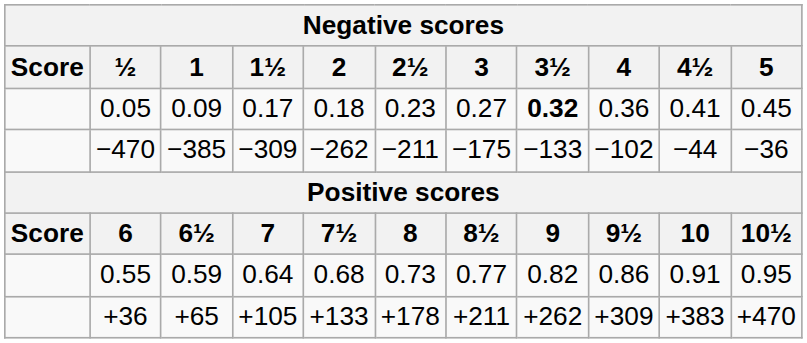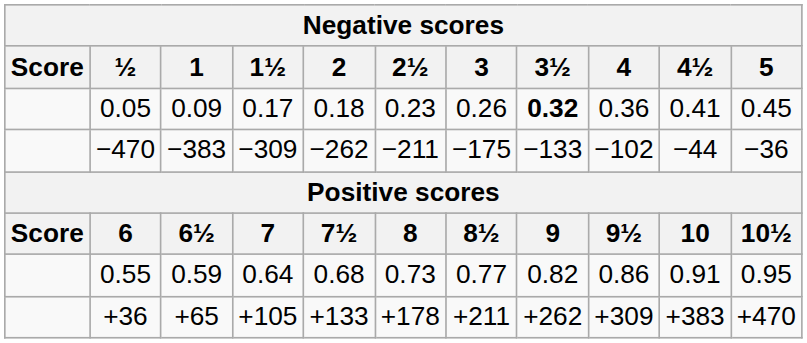0.05 | 3: 0.27 -> 0.26
−470 | 1: −385 -> −383
